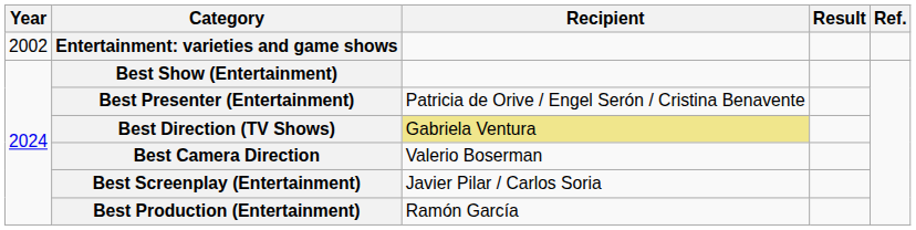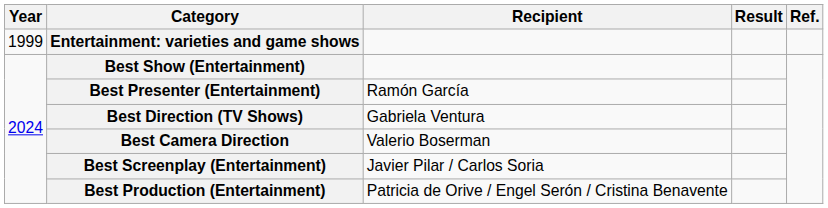Entertainment: varieties and game shows | Year: 2002 -> 1999
Best Presenter (Entertainment) | Recipient: Patricia de Orive / Engel Serón / Cristina Benavente -> Ramón García
Best Direction (TV Shows) | Recipient: khaki background -> no background
Best Production (Entertainment) | Recipient: Ramón García -> Patricia de Orive / Engel Serón / Cristina Benavente
